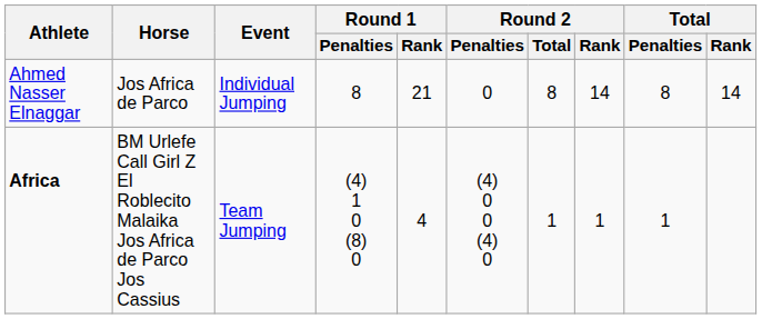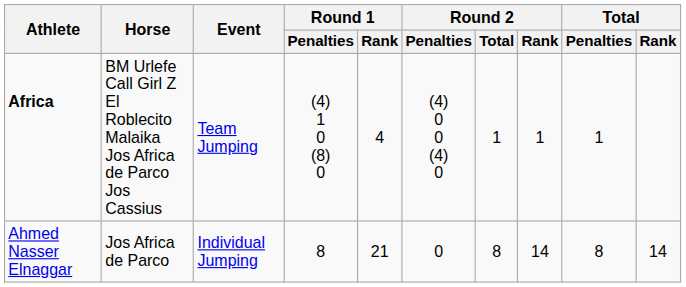rows swapped: Ahmed Nasser Elnaggar <-> Africa
